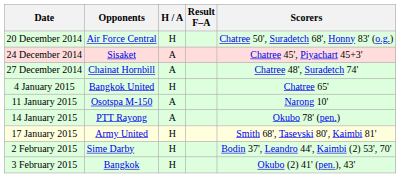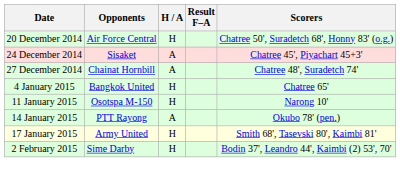11 January 2015 | H / A: A -> H
- row: 3 February 2015 | Bangkok | H | Okubo (2) 41' (pen.), 43'
